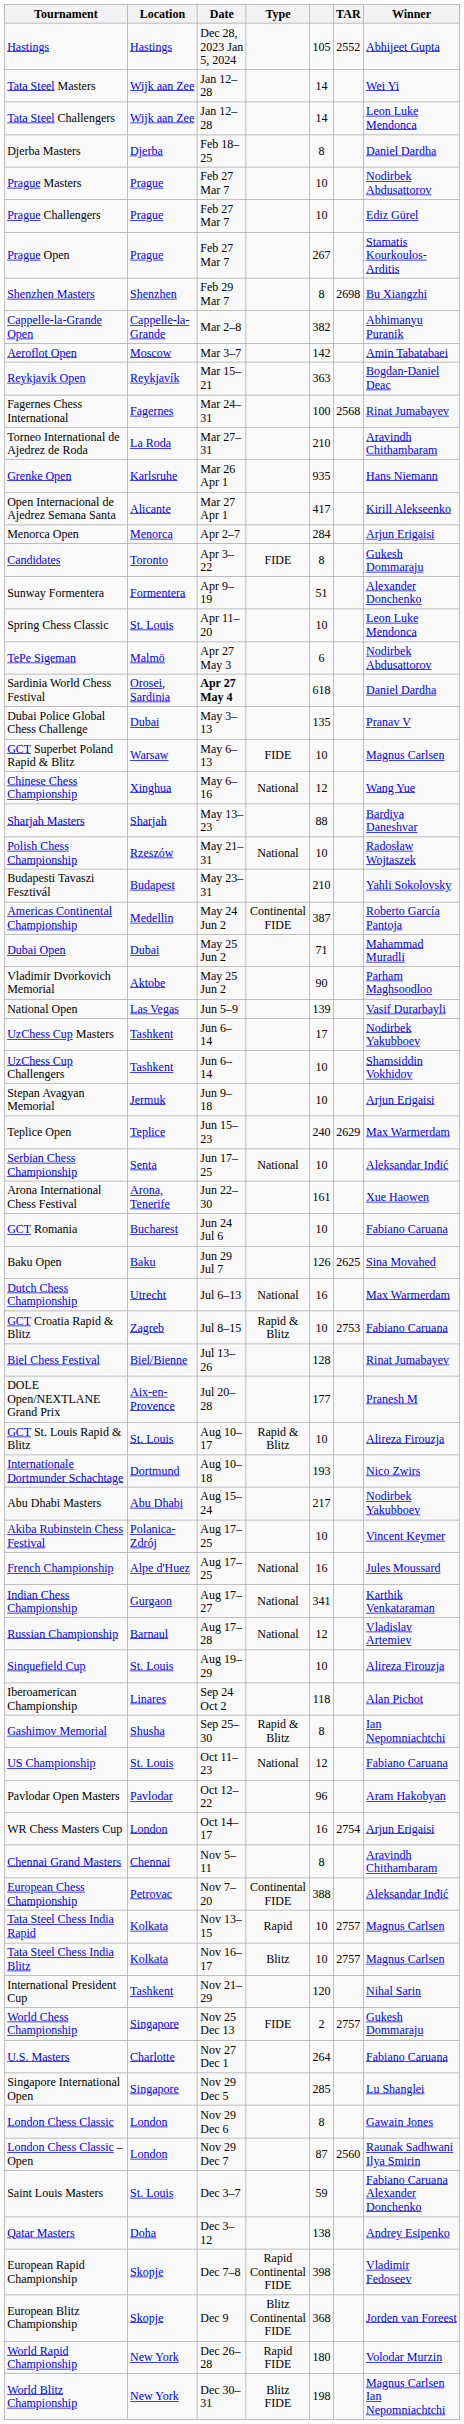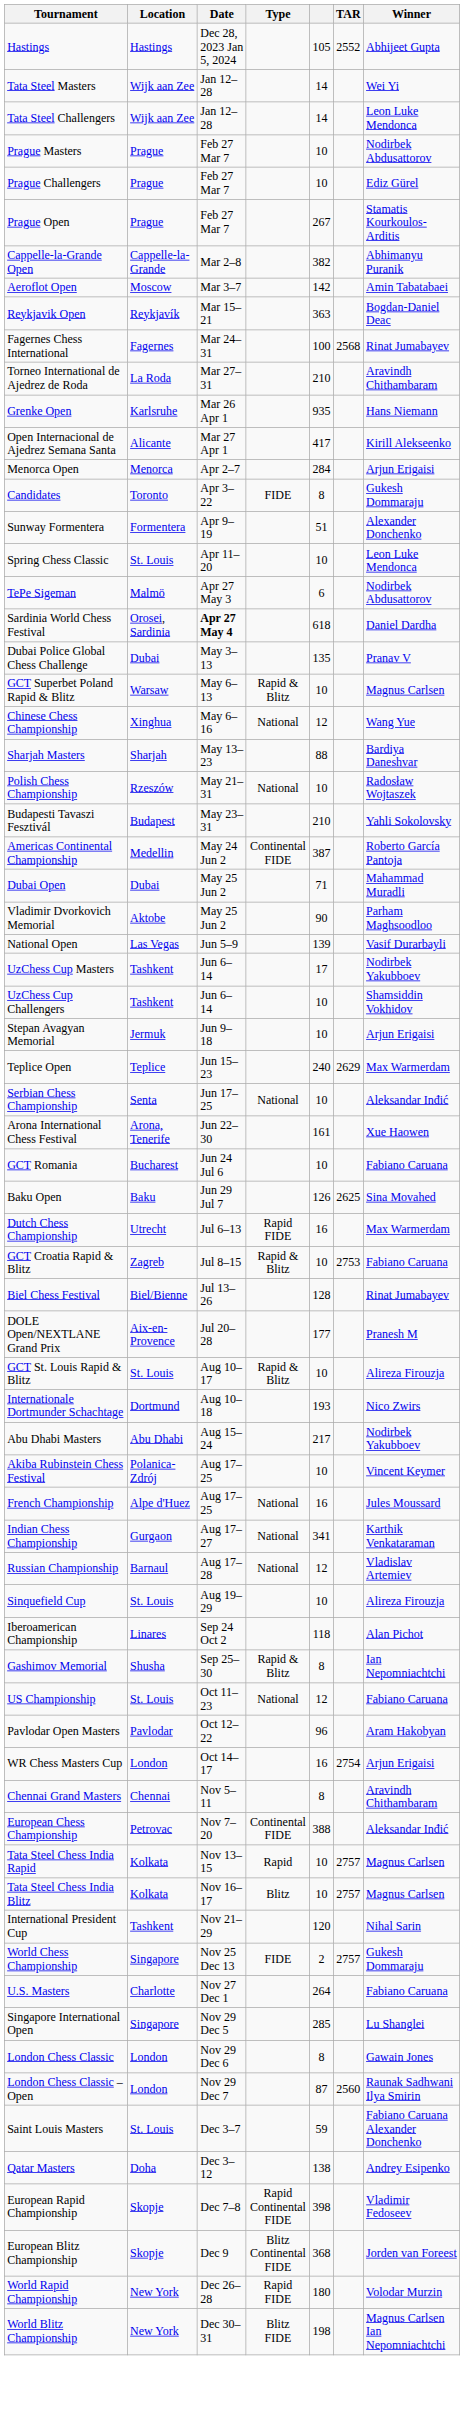- row: Djerba Masters | Djerba | Feb 18–25 | 8 | Daniel Dardha
- row: Shenzhen Masters | Shenzhen | Feb 29 Mar 7 | 8 | 2698 | Bu Xiangzhi
GCT Superbet Poland Rapid & Blitz | Type: FIDE -> Rapid & Blitz
Dutch Chess Championship | Type: National -> Rapid FIDE
